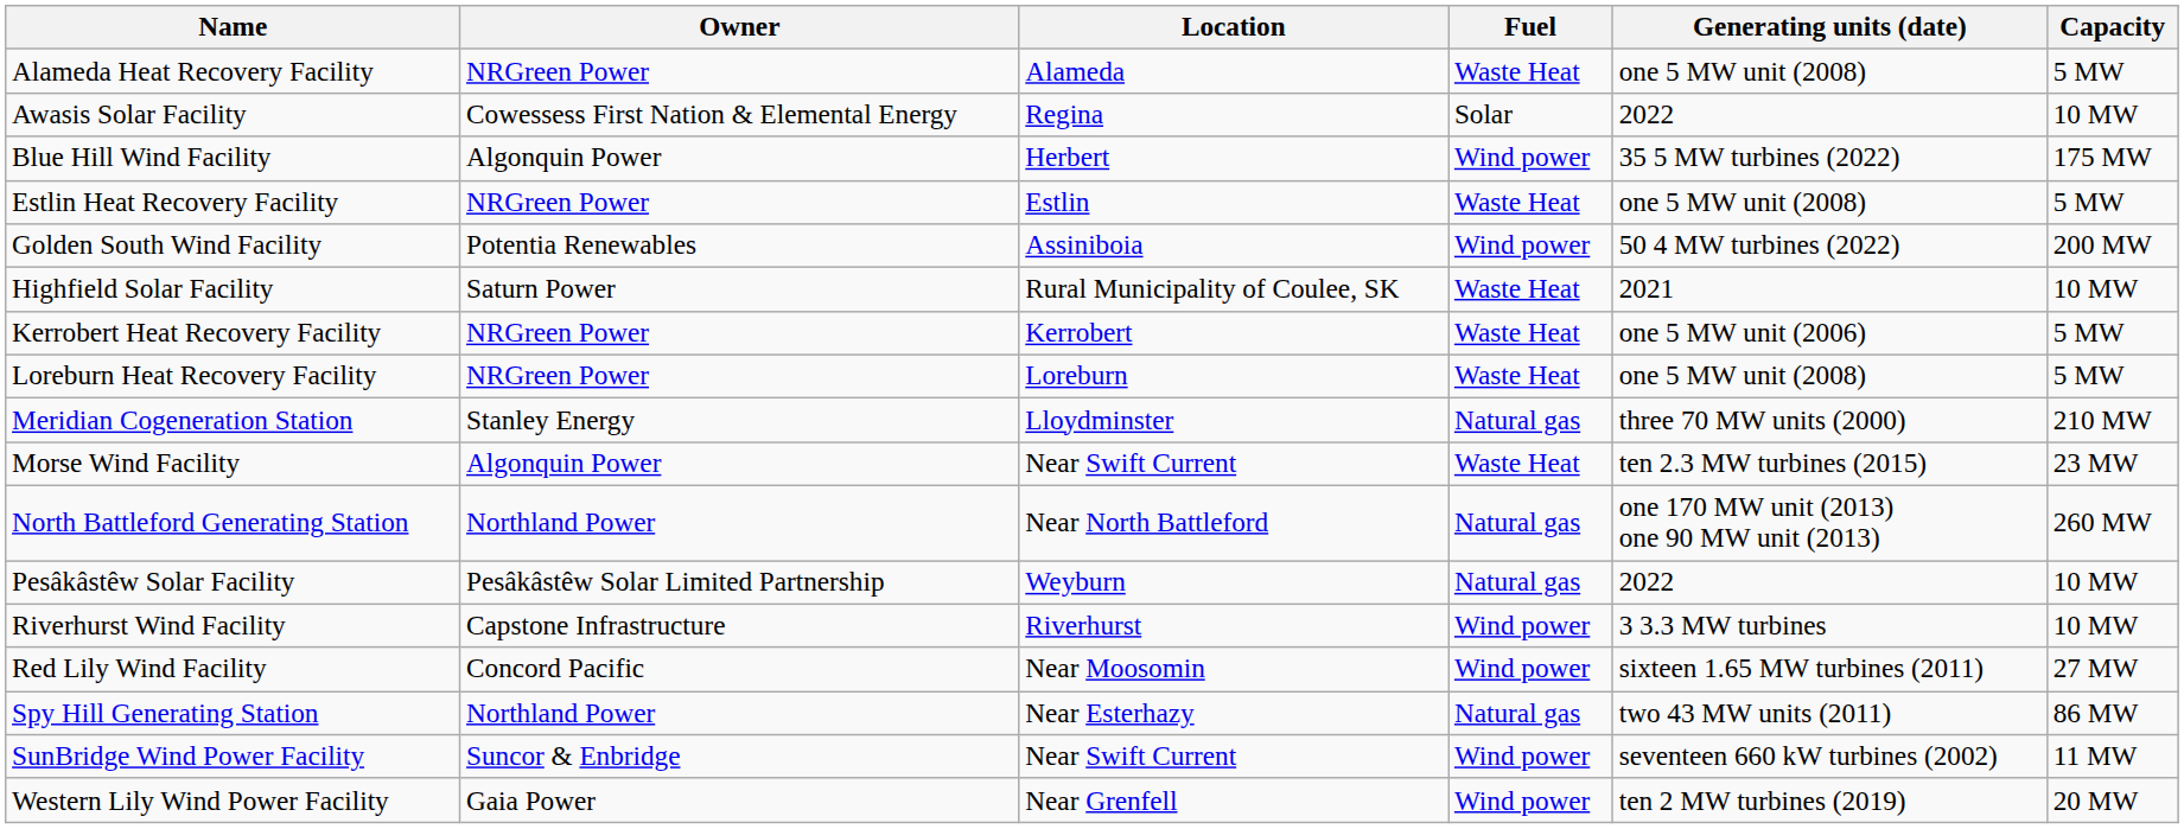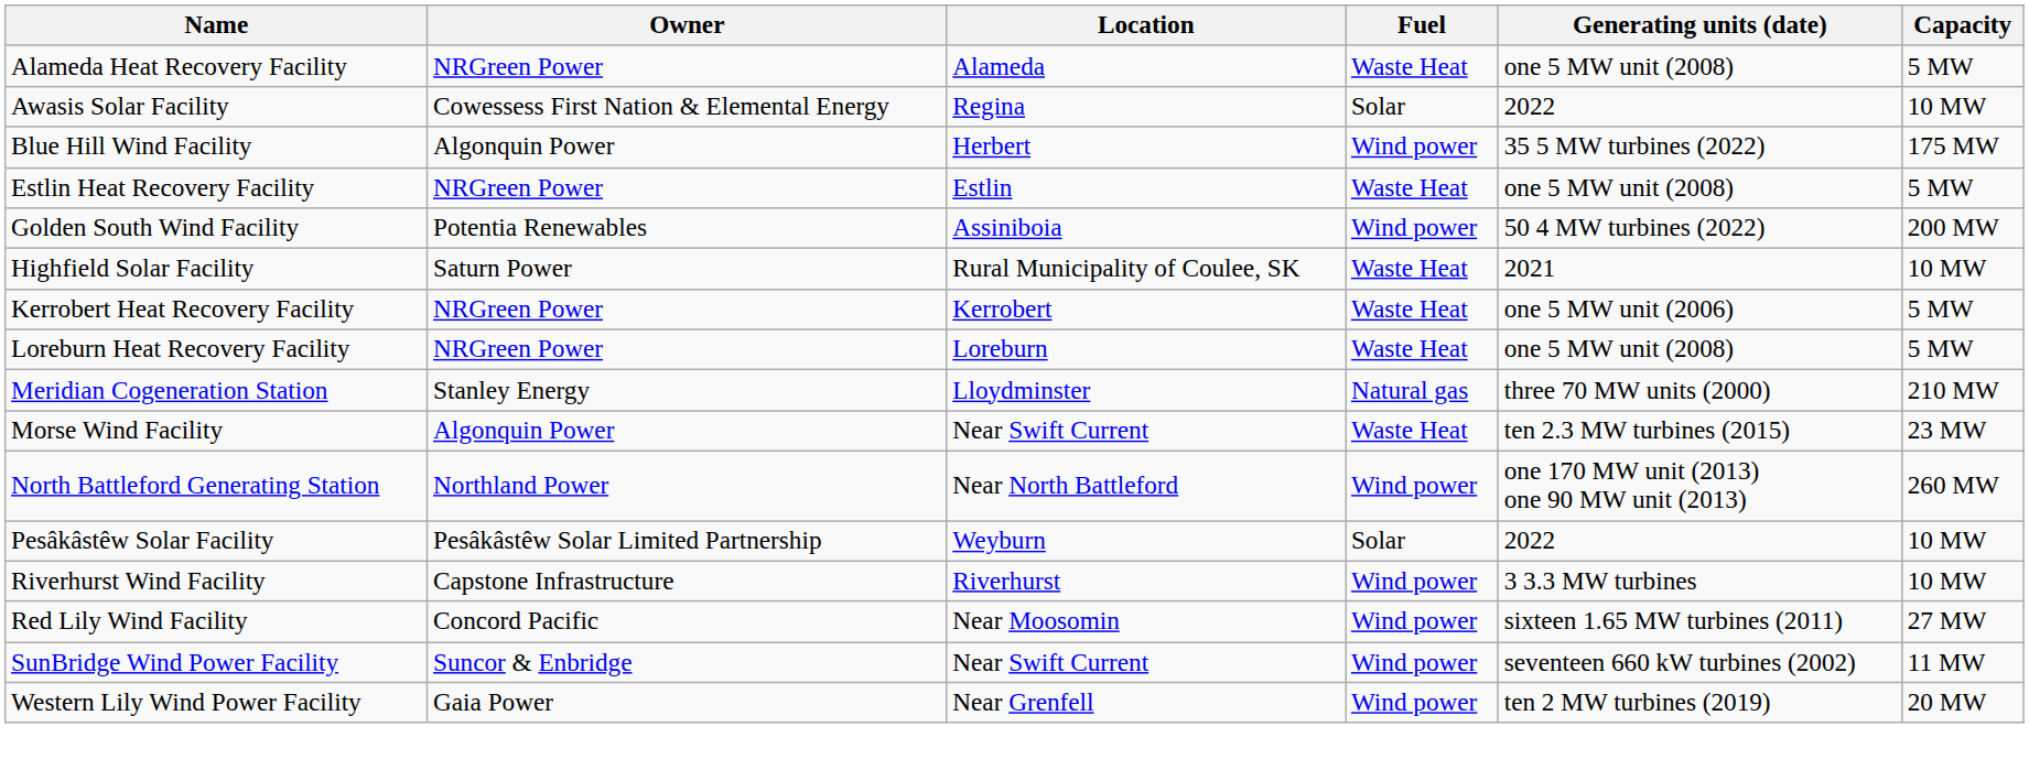North Battleford Generating Station | Fuel: Natural gas -> Wind power
Pesâkâstêw Solar Facility | Fuel: Natural gas -> Solar
- row: Spy Hill Generating Station | Northland Power | Near Esterhazy | Natural gas | two 43 MW units (2011) | 86 MW
